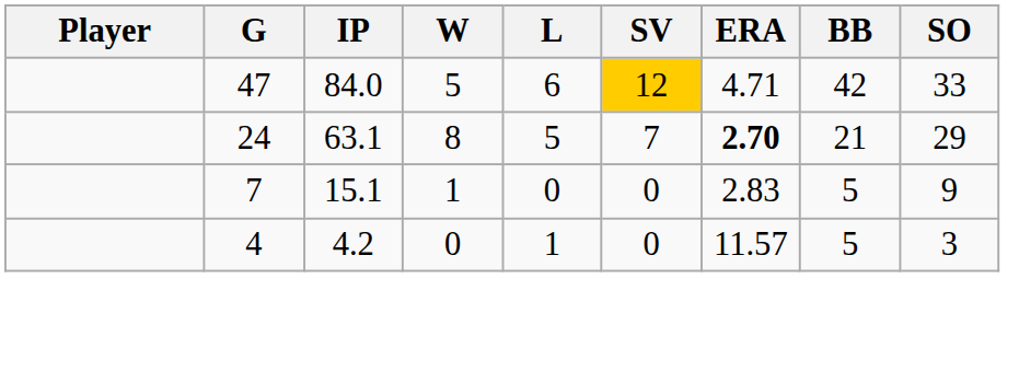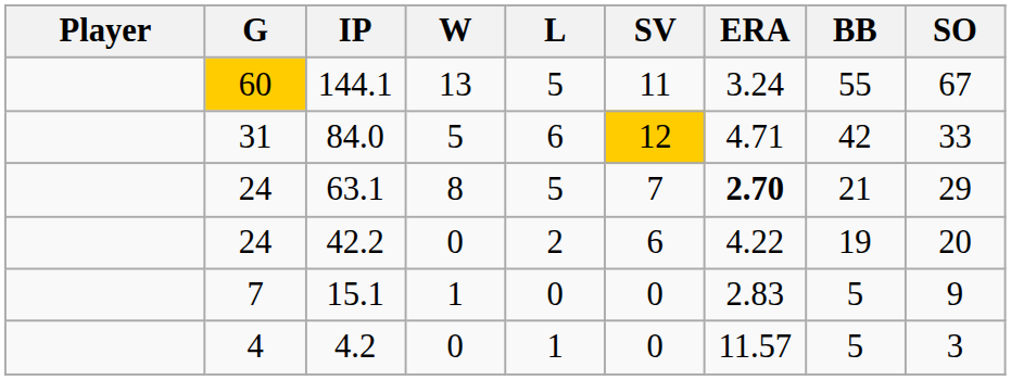+ row: 60 | 144.1 | 13 | 5 | 11 | 3.24 | 55 | 67
84.0 | G: 47 -> 31
+ row: 24 | 42.2 | 0 | 2 | 6 | 4.22 | 19 | 20
